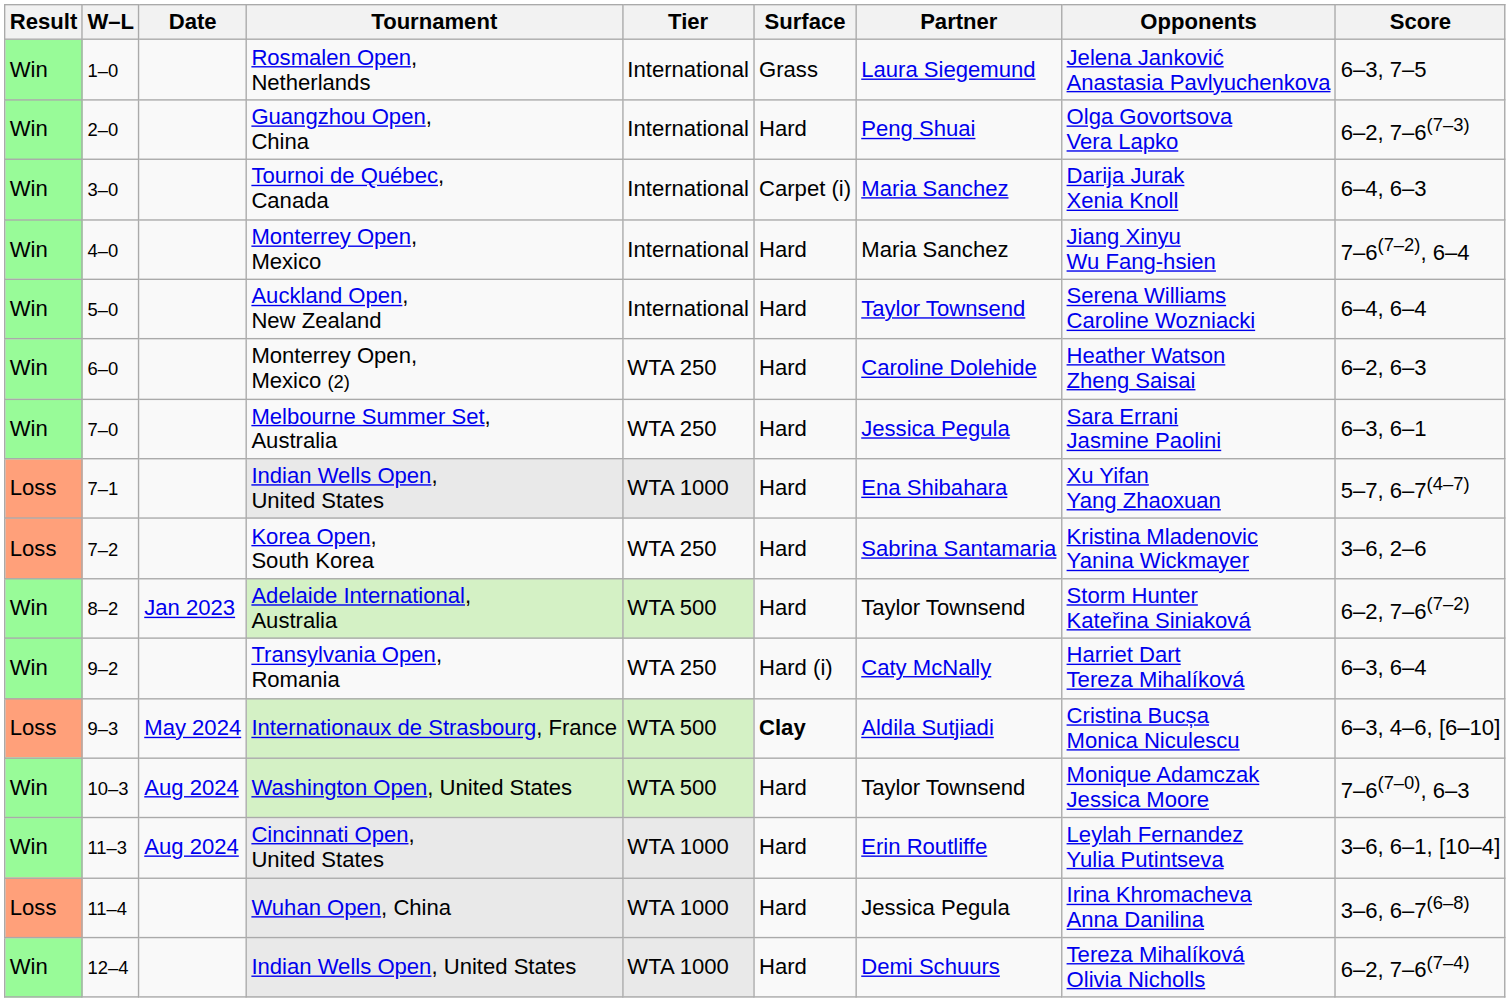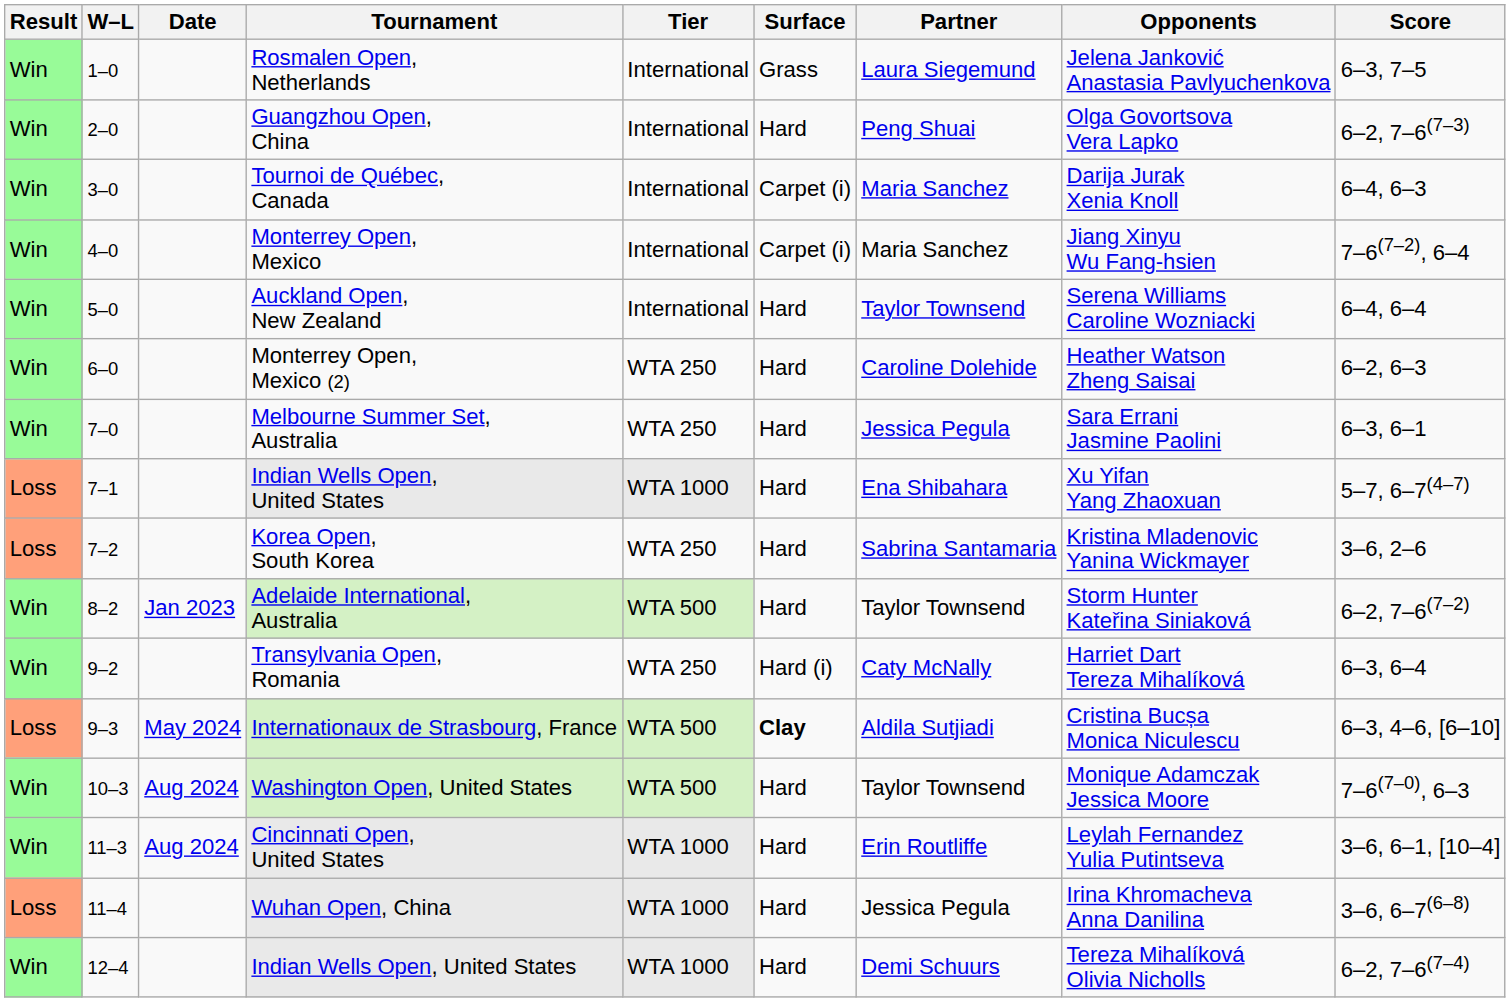Monterrey Open, Mexico | Surface: Hard -> Carpet (i)
